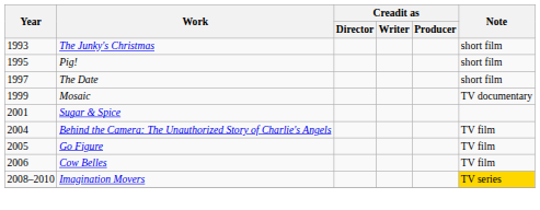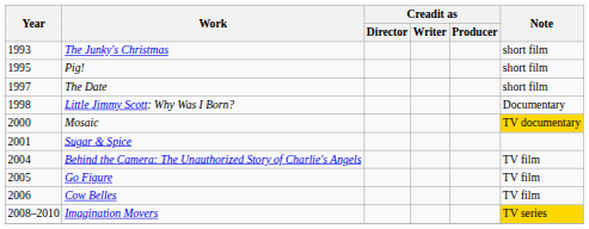+ row: 1998 | Little Jimmy Scott: Why Was I Born? | Documentary
Mosaic | Year: 1999 -> 2000
Mosaic | Note: no background -> gold background
